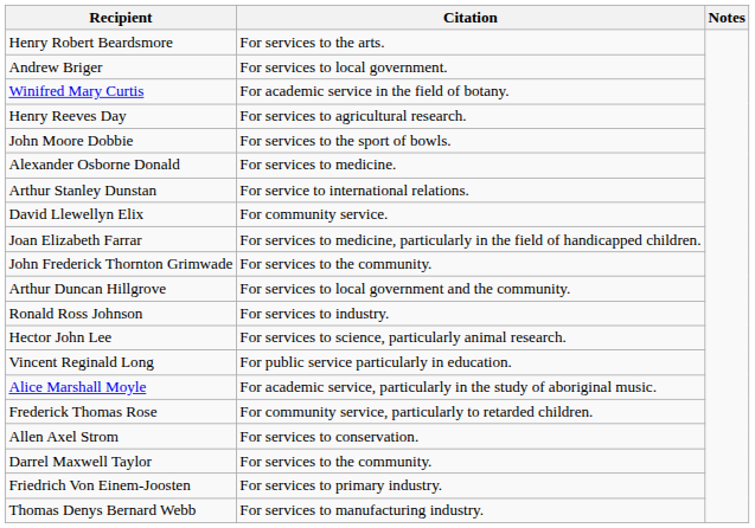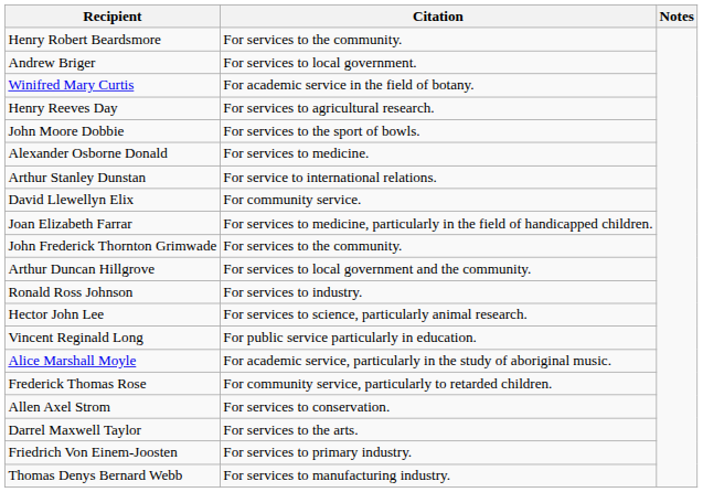Henry Robert Beardsmore | Citation: For services to the arts. -> For services to the community.
Darrel Maxwell Taylor | Citation: For services to the community. -> For services to the arts.
